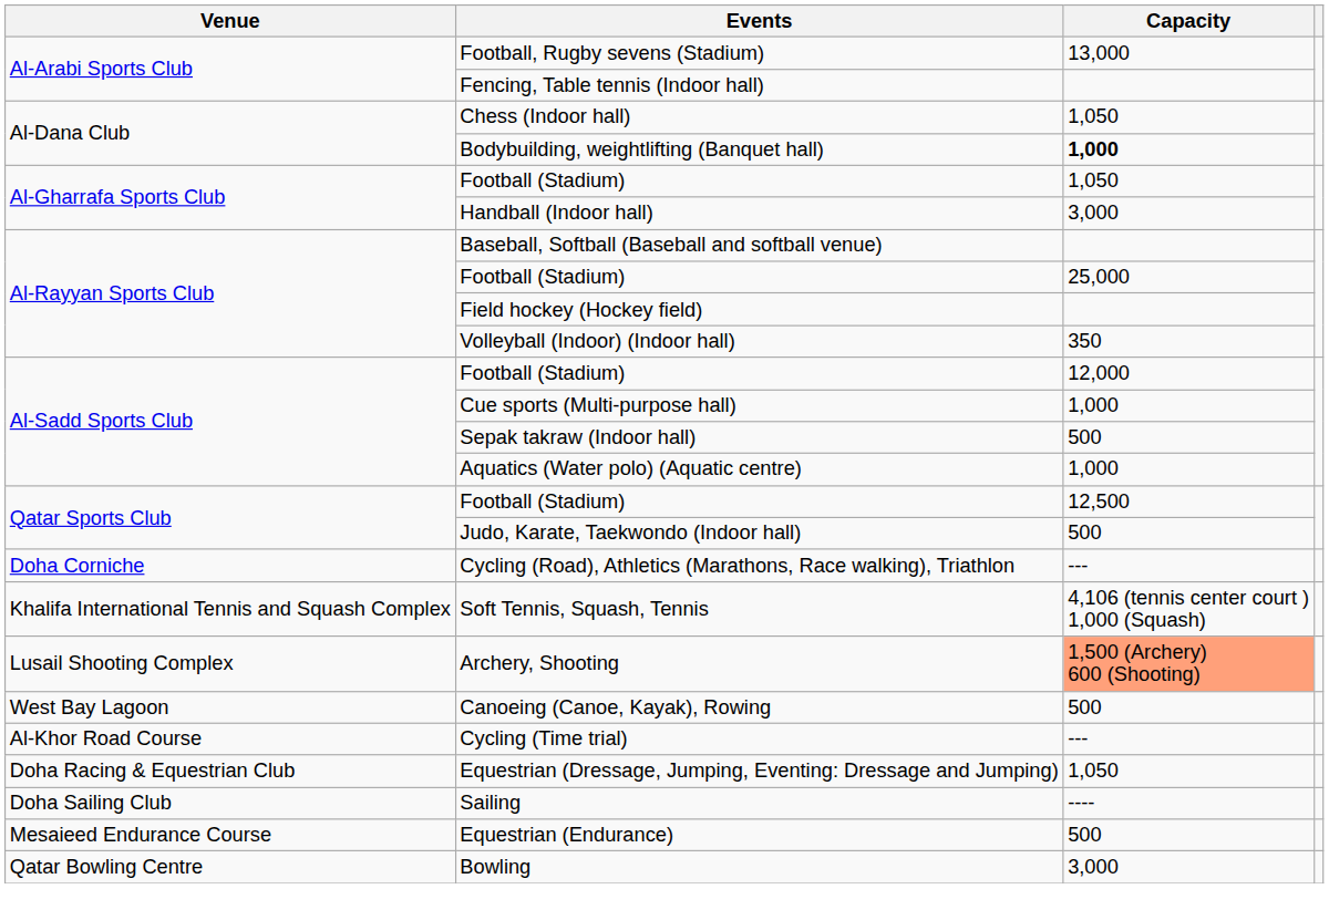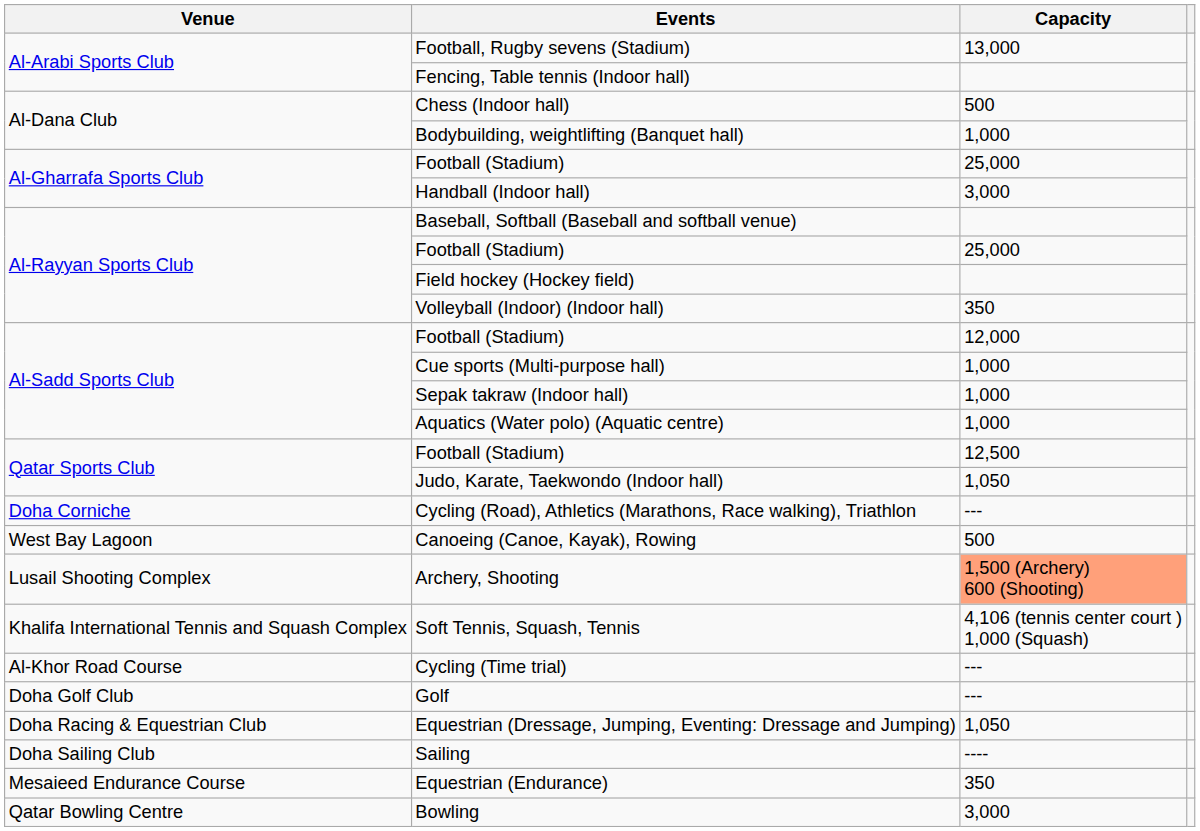Chess (Indoor hall) | Capacity: 1,050 -> 500
Bodybuilding, weightlifting (Banquet hall) | Capacity: bold -> normal
Al-Gharrafa Sports Club / Football (Stadium) | Capacity: 1,050 -> 25,000
Sepak takraw (Indoor hall) | Capacity: 500 -> 1,000
Judo, Karate, Taekwondo (Indoor hall) | Capacity: 500 -> 1,050
rows swapped: Soft Tennis, Squash, Tennis <-> Canoeing (Canoe, Kayak), Rowing
+ row: Doha Golf Club | Golf | ---
Equestrian (Endurance) | Capacity: 500 -> 350
